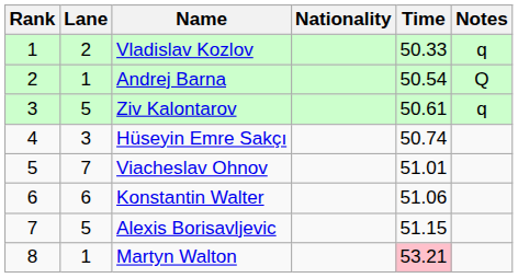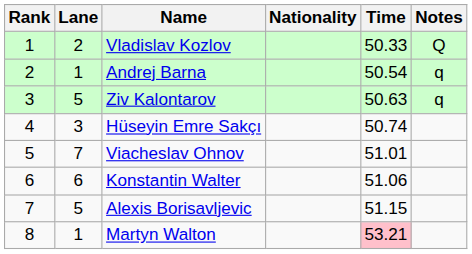Vladislav Kozlov | Notes: q -> Q
Andrej Barna | Notes: Q -> q
Ziv Kalontarov | Time: 50.61 -> 50.63
